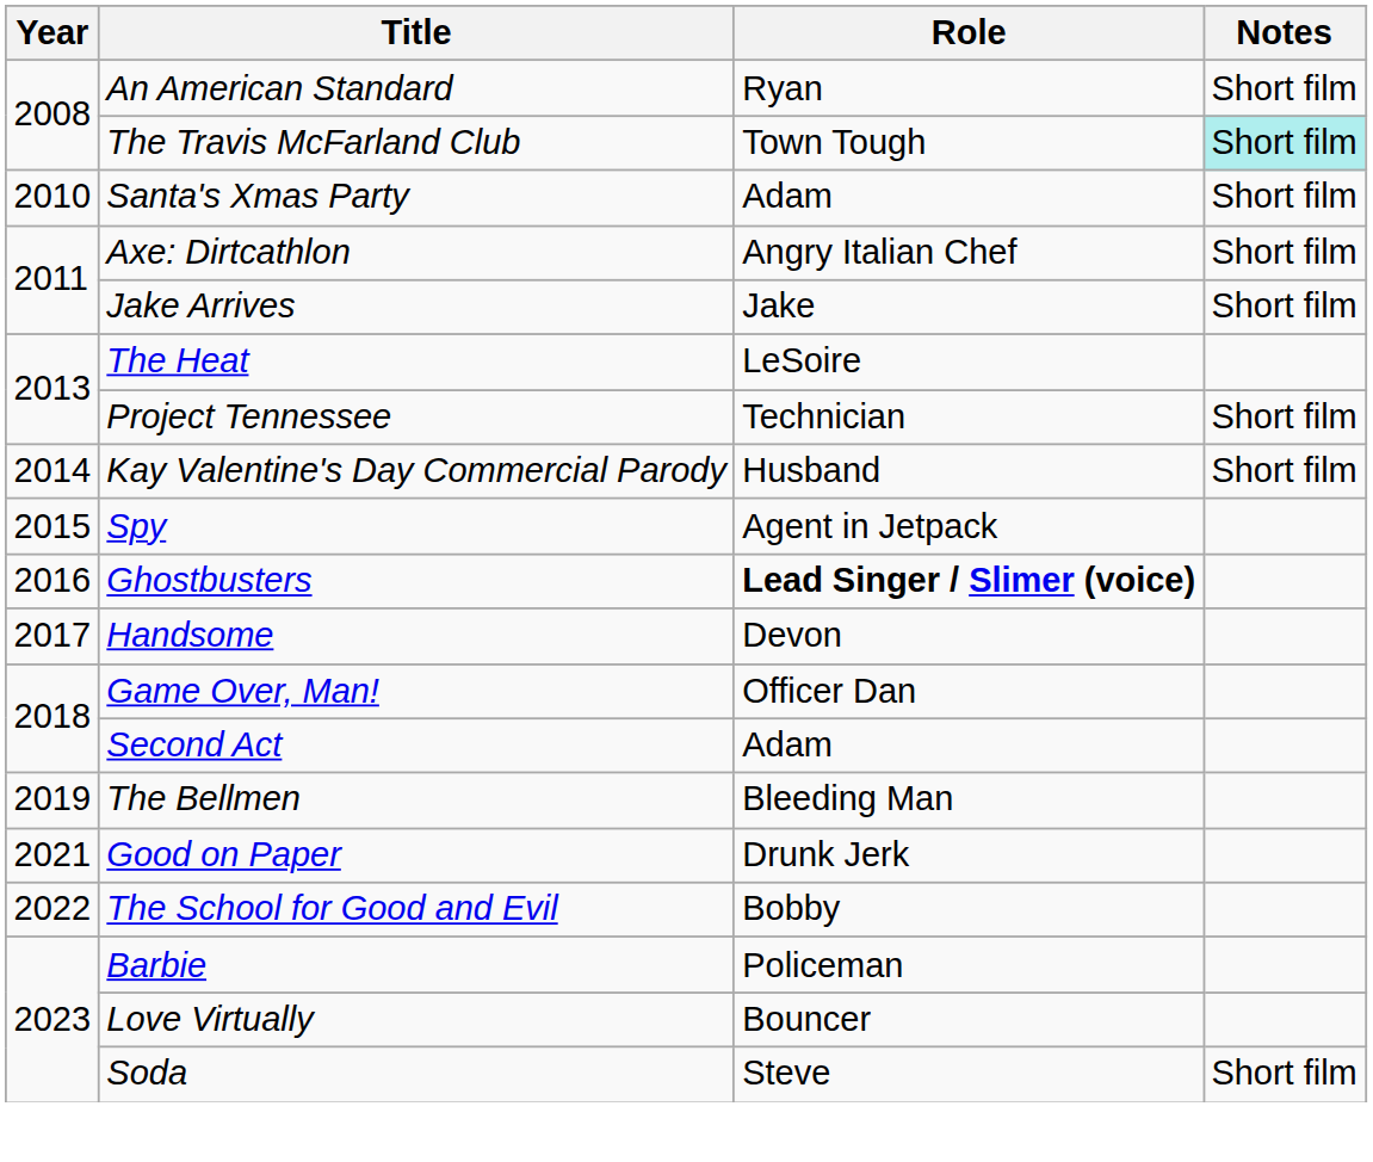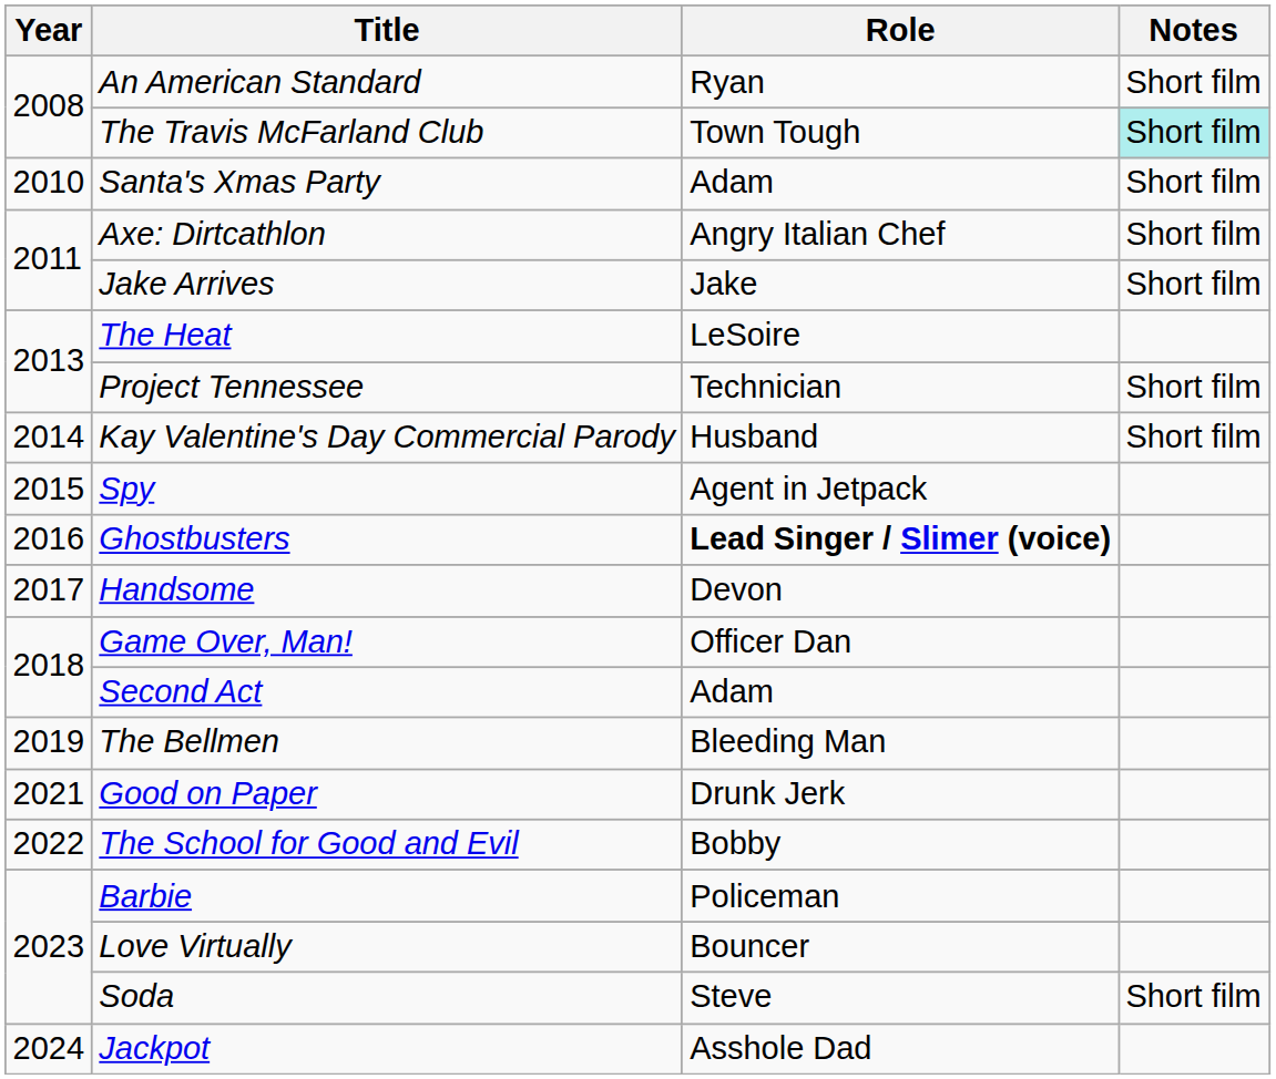+ row: 2024 | Jackpot | Asshole Dad
